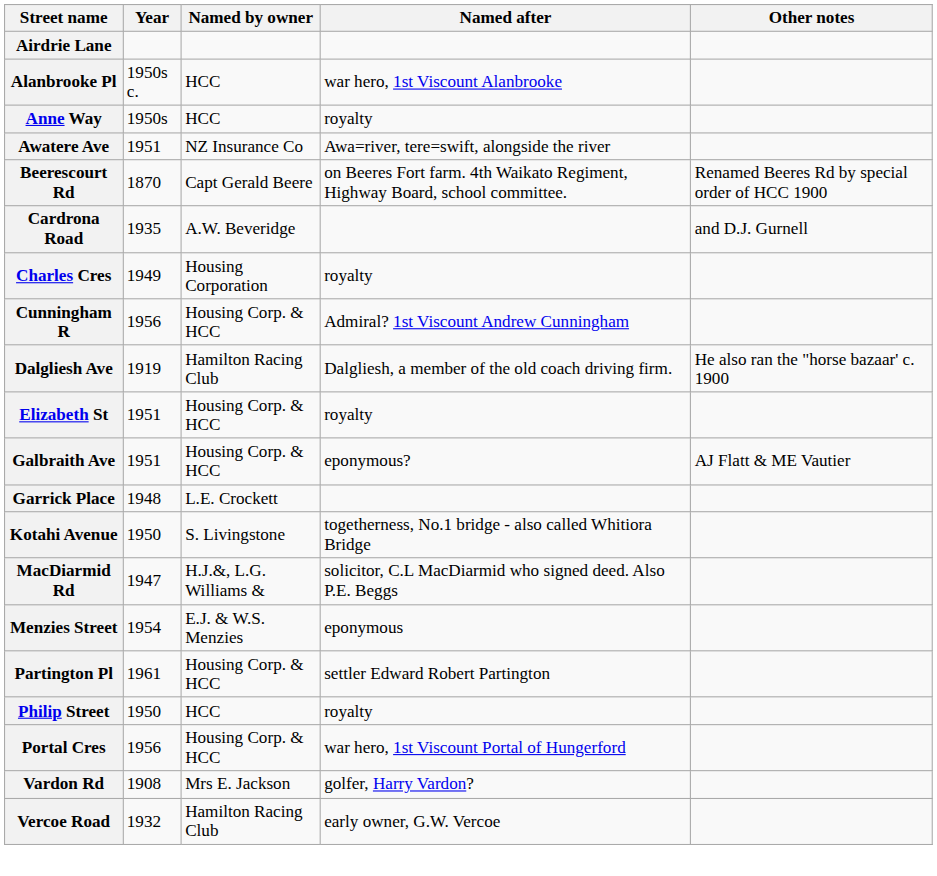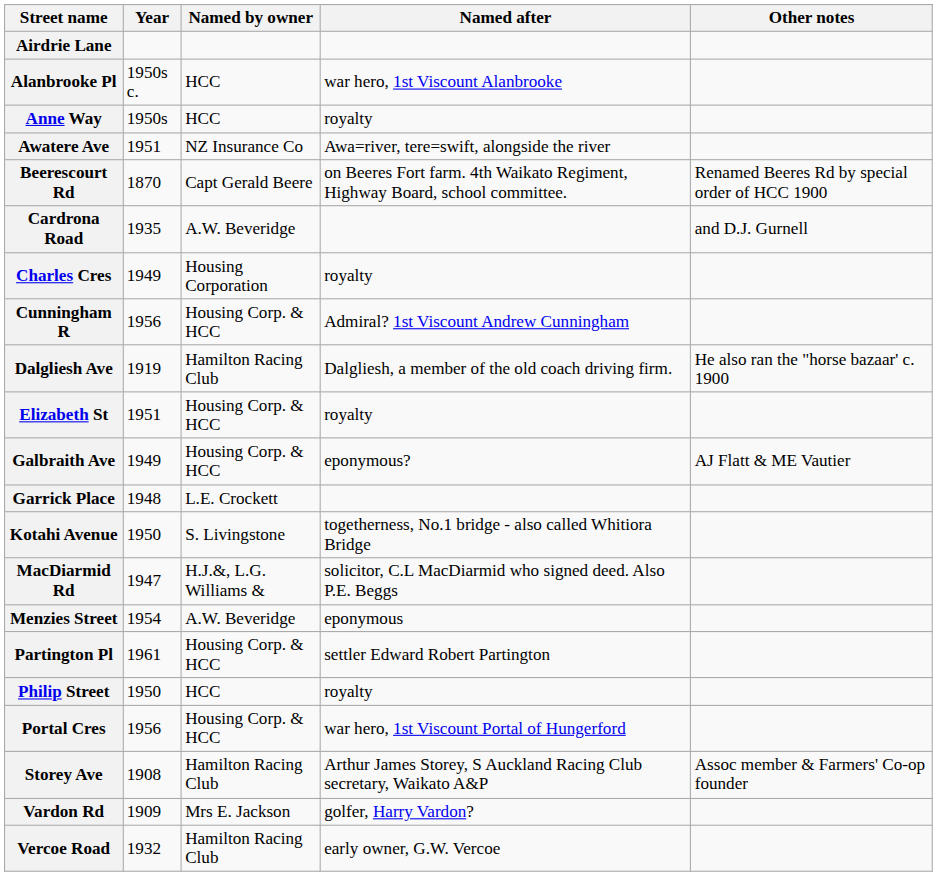Galbraith Ave | Year: 1951 -> 1949
Menzies Street | Named by owner: E.J. & W.S. Menzies -> A.W. Beveridge
+ row: Storey Ave | 1908 | Hamilton Racing Club | Arthur James Storey, S Auckland Racing Club secretary, Waikato A&P | Assoc member & Farmers' Co-op founder
Vardon Rd | Year: 1908 -> 1909
